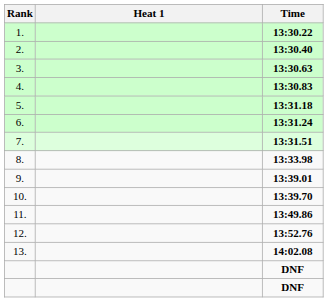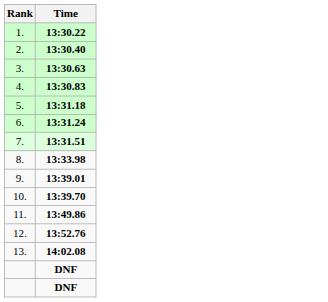- column: Heat 1
